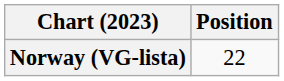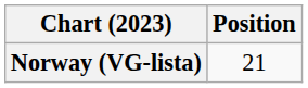Norway (VG-lista) | Position: 22 -> 21
